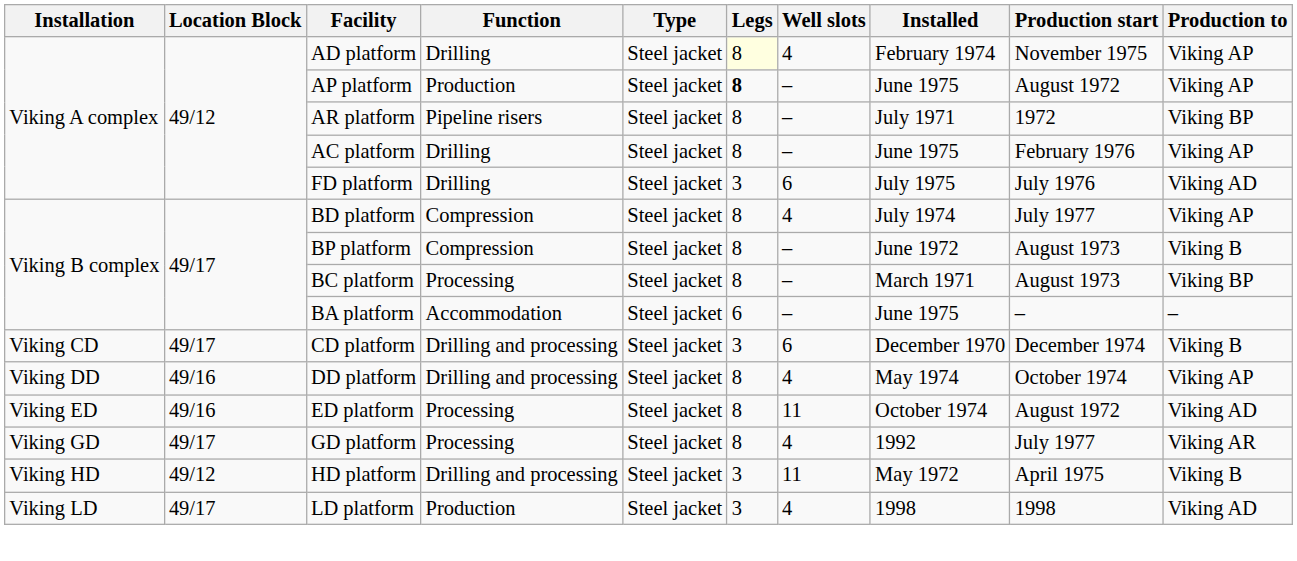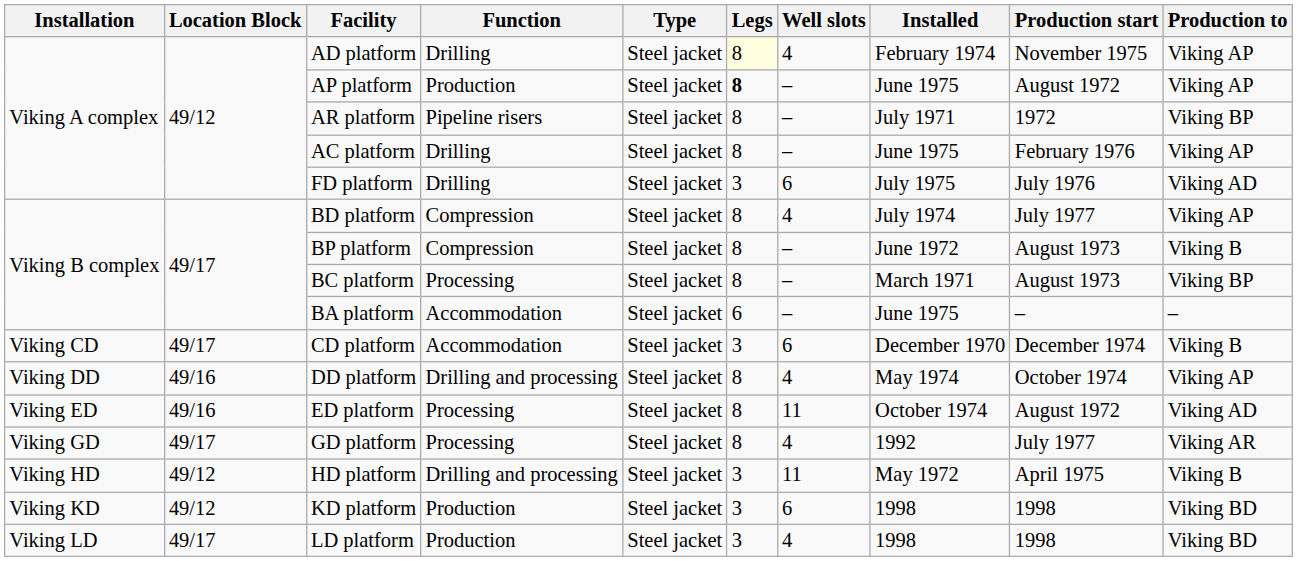CD platform | Function: Drilling and processing -> Accommodation
+ row: Viking KD | 49/12 | KD platform | Production | Steel jacket | 3 | 6 | 1998 | 1998 | Viking BD
LD platform | Production to: Viking AD -> Viking BD
